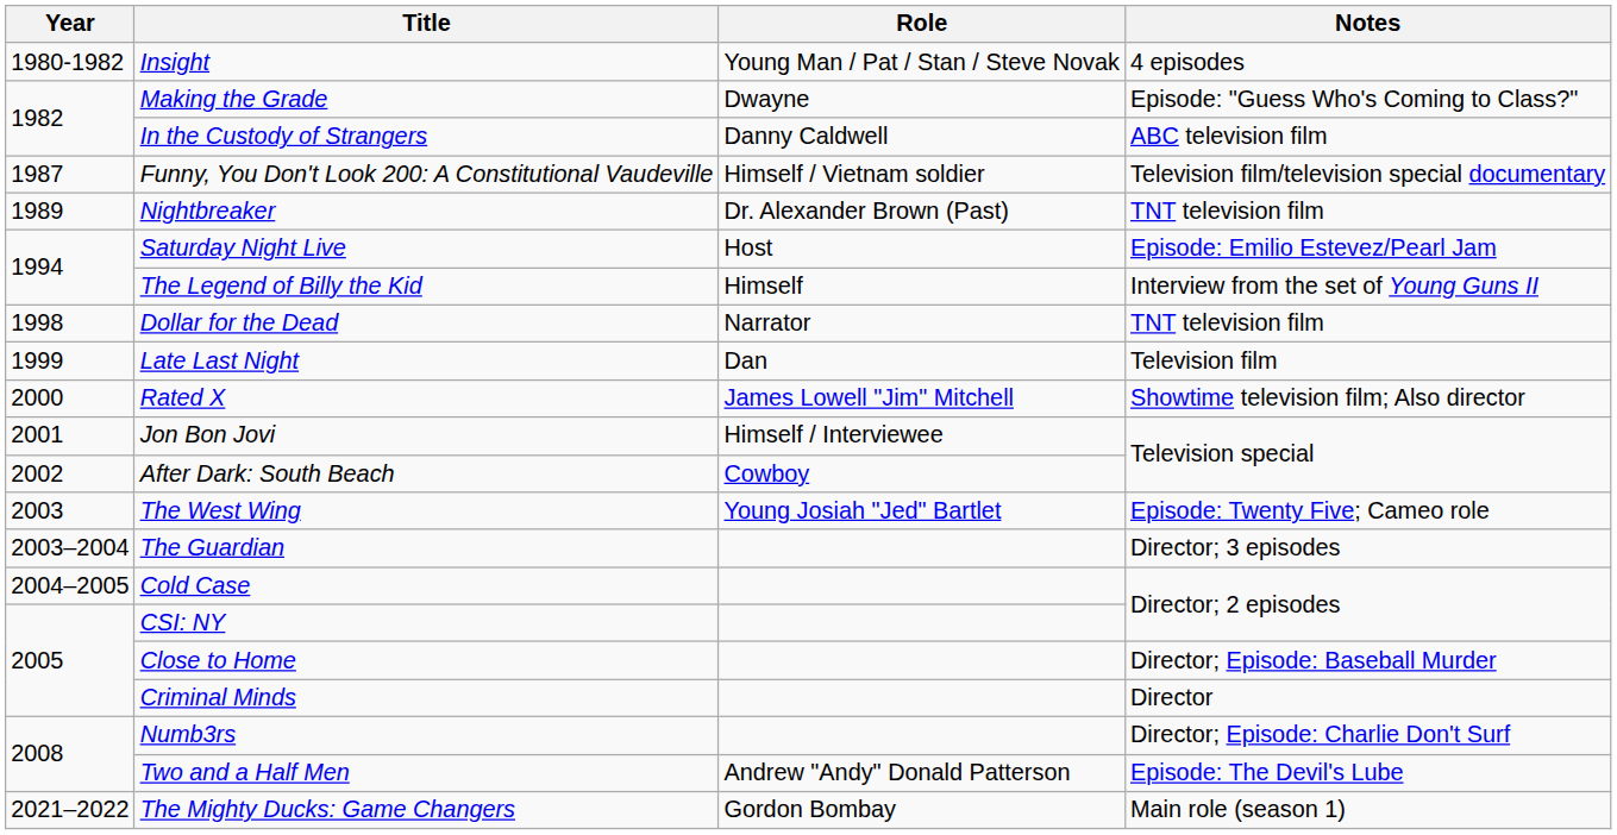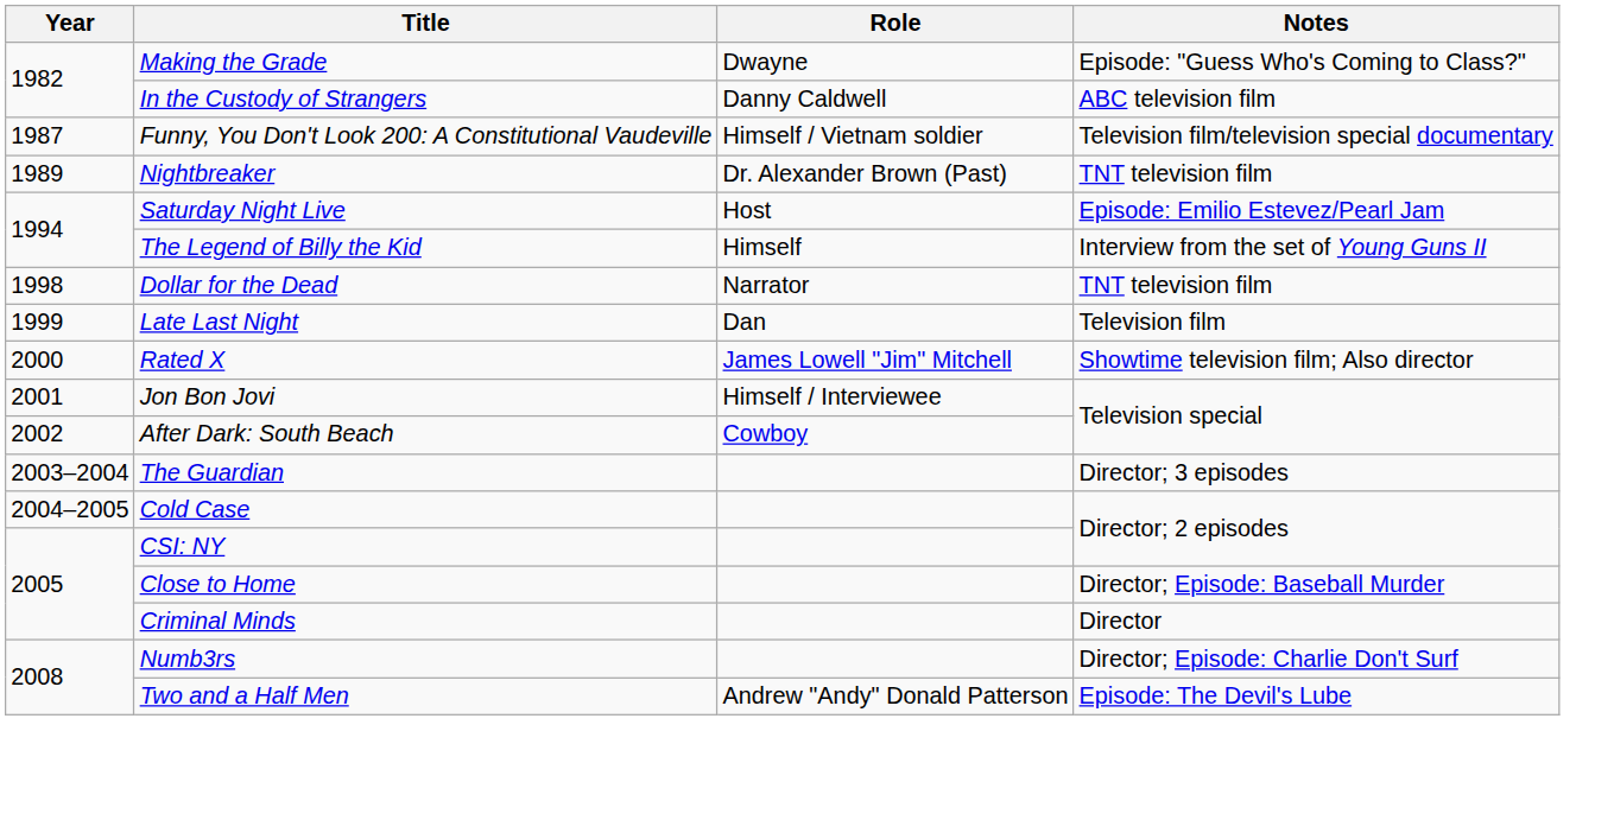- row: 1980-1982 | Insight | Young Man / Pat / Stan / Steve Novak | 4 episodes
- row: 2003 | The West Wing | Young Josiah "Jed" Bartlet | Episode: Twenty Five; Cameo role
- row: 2021–2022 | The Mighty Ducks: Game Changers | Gordon Bombay | Main role (season 1)
